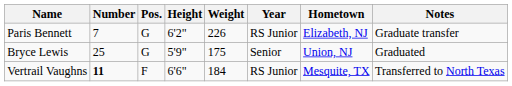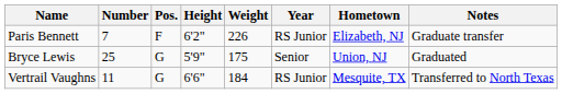Paris Bennett | Pos.: G -> F
Vertrail Vaughns | Number: bold -> normal
Vertrail Vaughns | Pos.: F -> G
